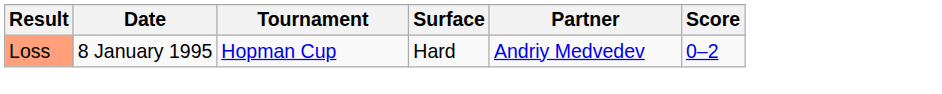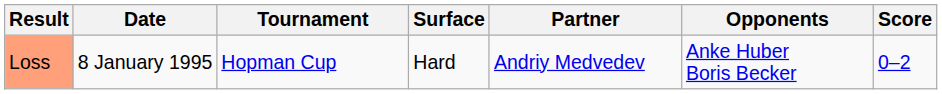+ column: Opponents | Anke Huber Boris Becker
